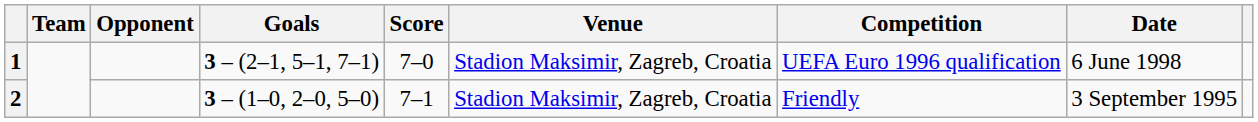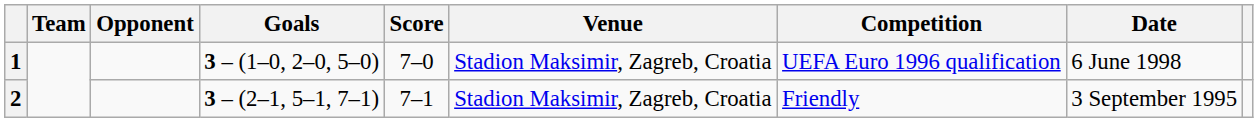1 | Goals: 3 – (2–1, 5–1, 7–1) -> 3 – (1–0, 2–0, 5–0)
2 | Goals: 3 – (1–0, 2–0, 5–0) -> 3 – (2–1, 5–1, 7–1)
